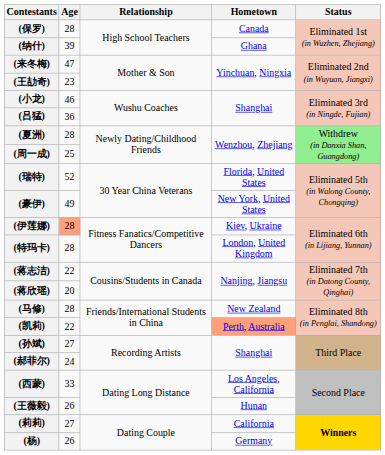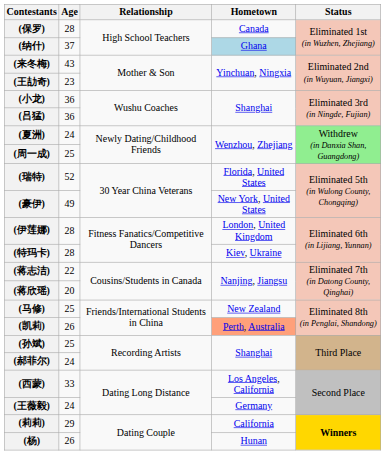(纳什) | Age: 39 -> 37
(纳什) | Hometown: no background -> lightblue background
(来冬梅) | Age: 47 -> 43
(小龙) | Age: 46 -> 36
(夏洲) | Age: 28 -> 24
(伊莲娜) | Age: lightsalmon background -> no background
(伊莲娜) | Hometown: Kiev, Ukraine -> London, United Kingdom
(特玛卡) | Hometown: London, United Kingdom -> Kiev, Ukraine
(马修) | Age: 28 -> 25
(凯莉) | Age: 22 -> 26
(孙斌) | Age: 27 -> 25
(王薇毅) | Age: 26 -> 24
(王薇毅) | Hometown: Hunan -> Germany
(莉莉) | Age: 27 -> 29
(杨) | Hometown: Germany -> Hunan
